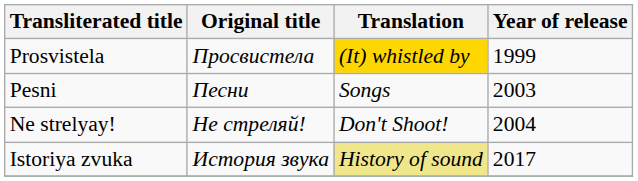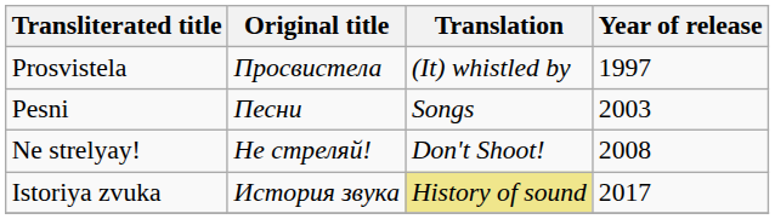Prosvistela | Translation: gold background -> no background
Prosvistela | Year of release: 1999 -> 1997
Ne strelyay! | Year of release: 2004 -> 2008
